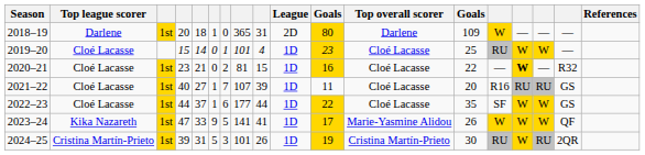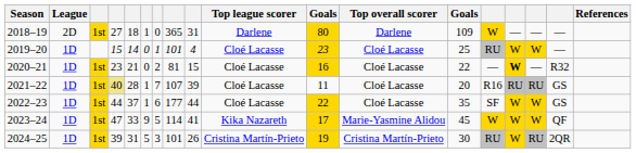columns swapped: League <-> Top league scorer
2018–19 | column 4: 20 -> 27
2021–22 | column 4: no background -> khaki background
2021–22 | column 5: 27 -> 28
2023–24 | column 8: 141 -> 114
2023–24 | column 13: 26 -> 45
